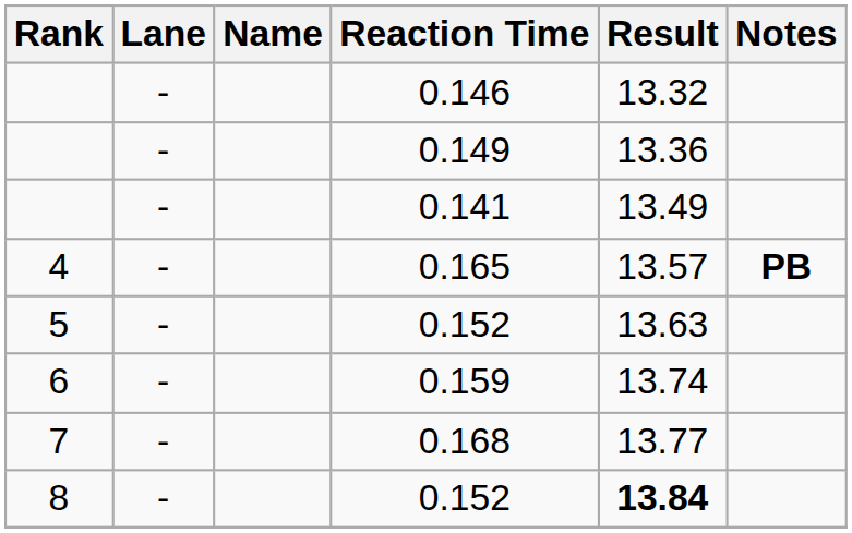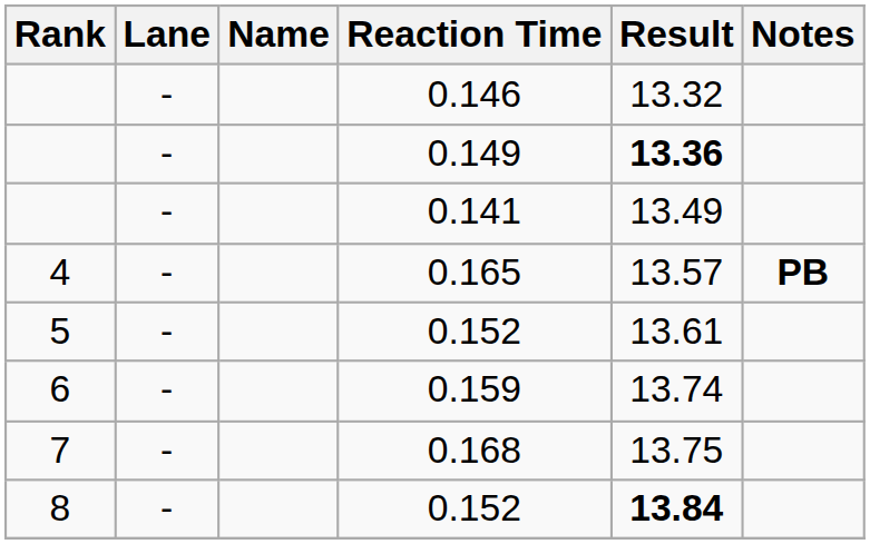0.149 | Result: normal -> bold
5 / 0.152 | Result: 13.63 -> 13.61
0.168 | Result: 13.77 -> 13.75
